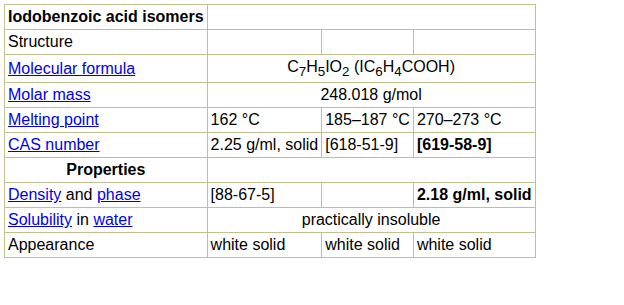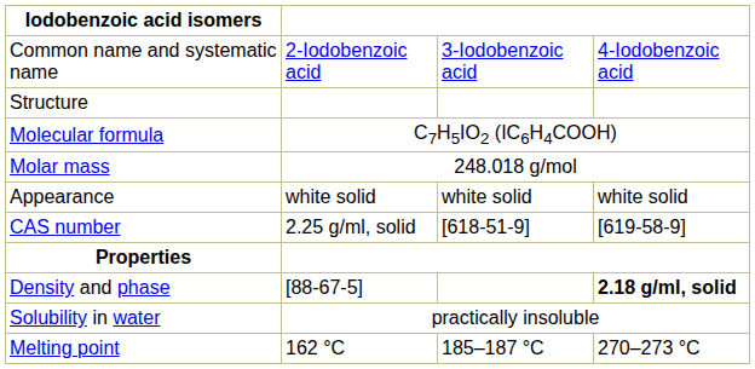+ row: Common name and systematic name | 2-Iodobenzoic acid | 3-Iodobenzoic acid | 4-Iodobenzoic acid
rows swapped: Appearance <-> Melting point
CAS number | column 4: bold -> normal
